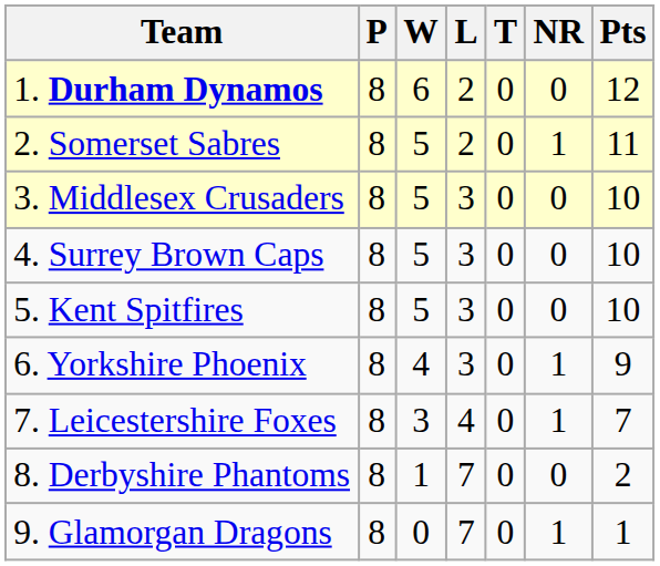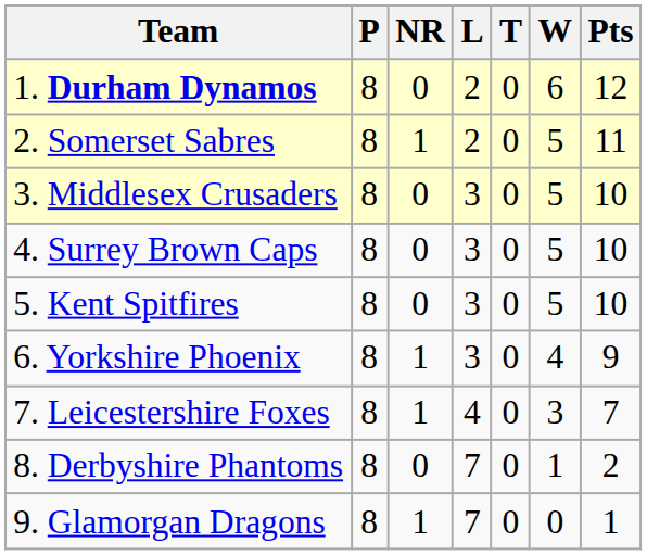columns swapped: W <-> NR
